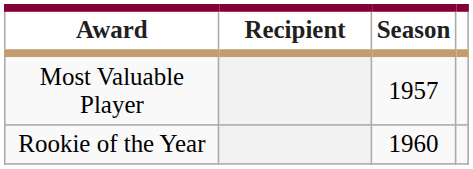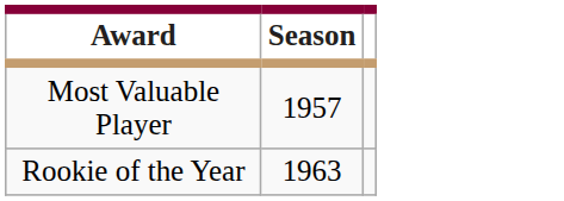- column: Recipient
Rookie of the Year | Season: 1960 -> 1963
